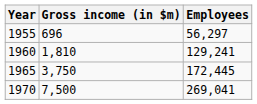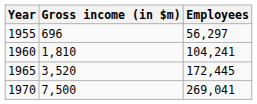1960 | Employees: 129,241 -> 104,241
1965 | Gross income (in $m): 3,750 -> 3,520
